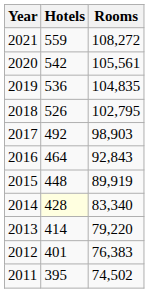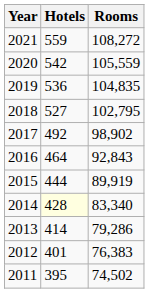2020 | Rooms: 105,561 -> 105,559
2018 | Hotels: 526 -> 527
2017 | Rooms: 98,903 -> 98,902
2015 | Hotels: 448 -> 444
2013 | Rooms: 79,220 -> 79,286
